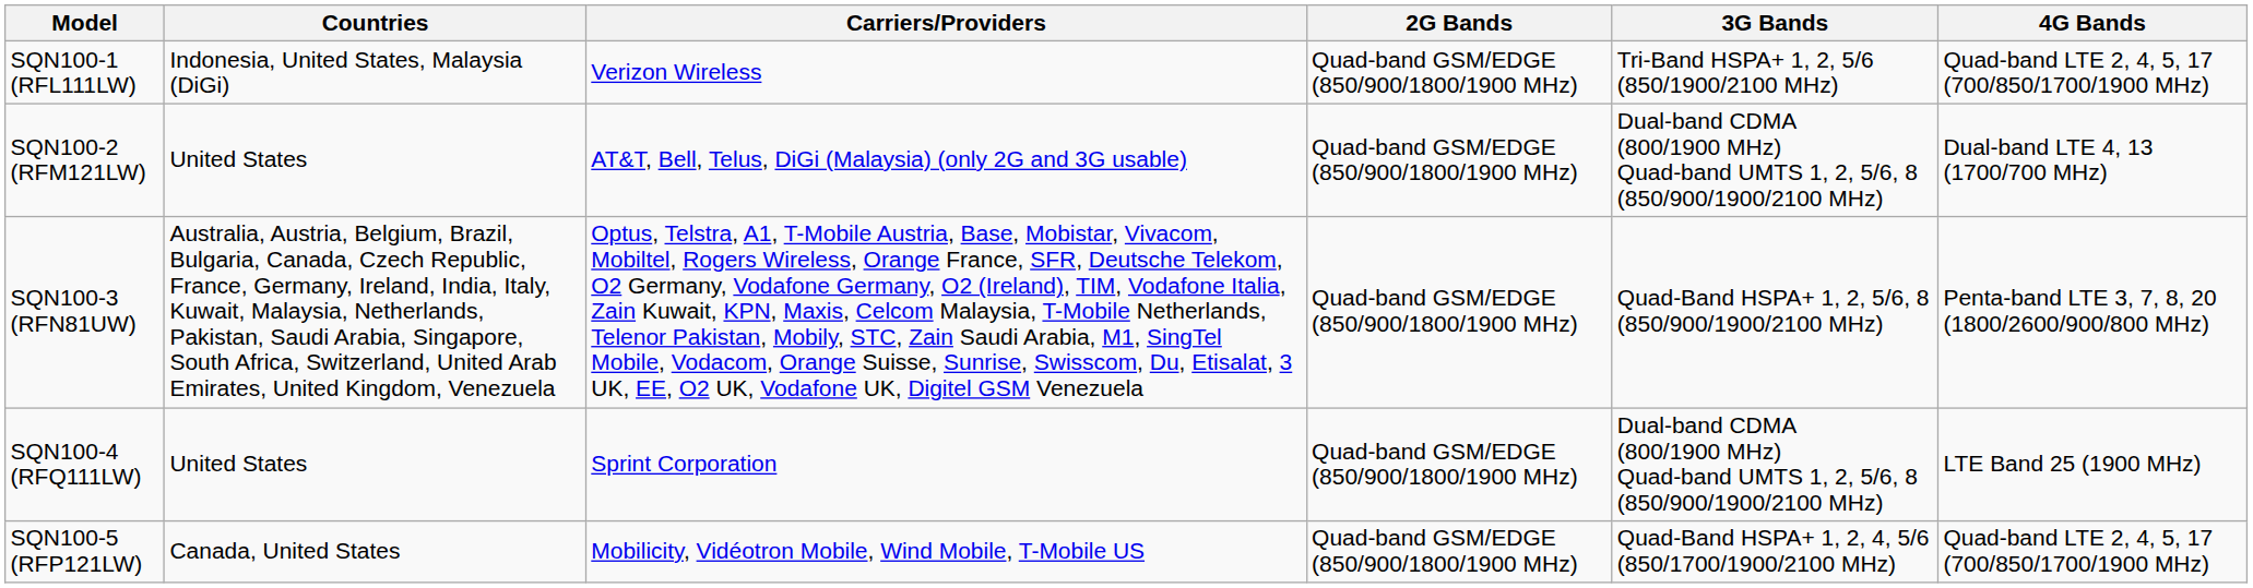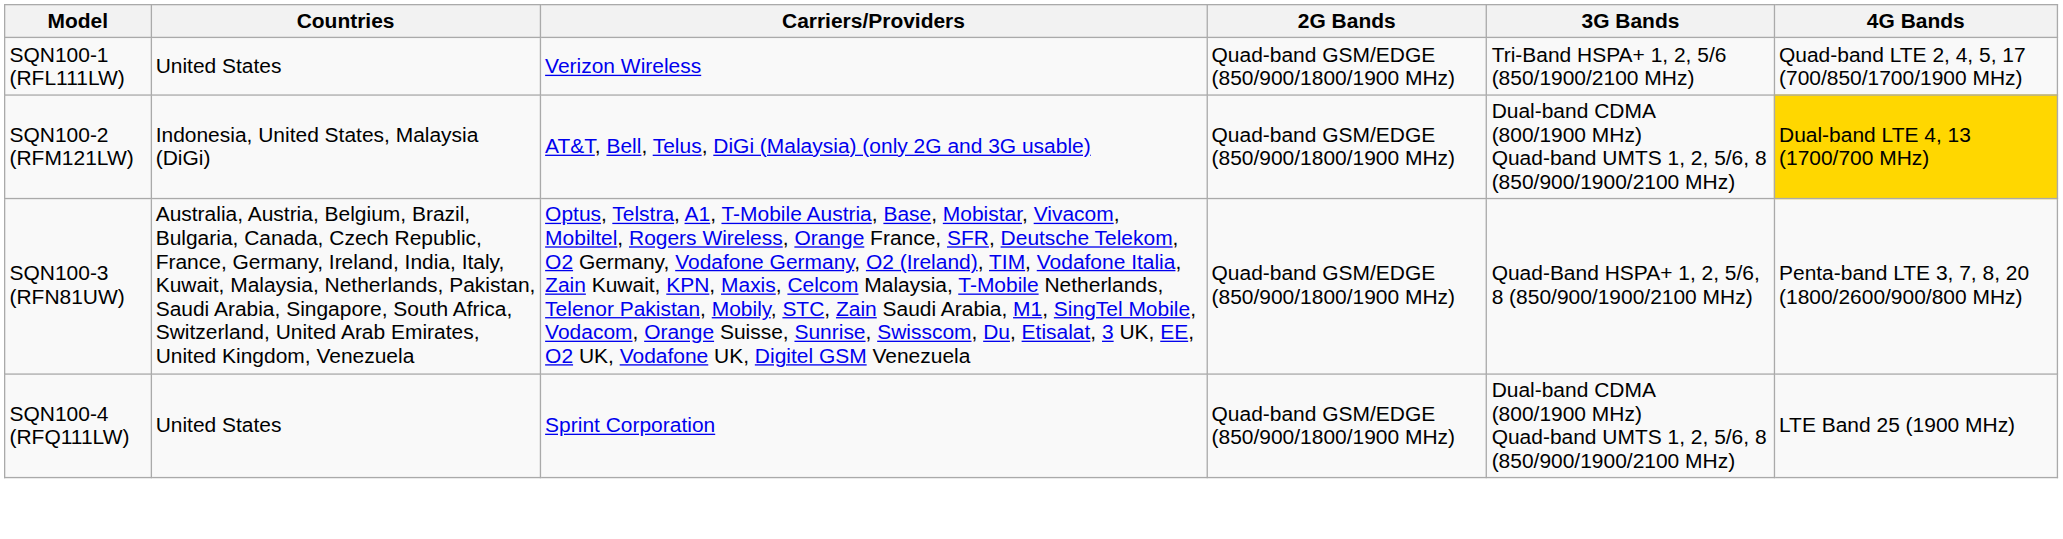SQN100-1 (RFL111LW) | Countries: Indonesia, United States, Malaysia (DiGi) -> United States
SQN100-2 (RFM121LW) | Countries: United States -> Indonesia, United States, Malaysia (DiGi)
SQN100-2 (RFM121LW) | 4G Bands: no background -> gold background
- row: SQN100-5 (RFP121LW) | Canada, United States | Mobilicity, Vidéotron Mobile, Wind Mobile, T-Mobile US | Quad-band GSM/EDGE (850/900/1800/1900 MHz) | Quad-Band HSPA+ 1, 2, 4, 5/6 (850/1700/1900/2100 MHz) | Quad-band LTE 2, 4, 5, 17 (700/850/1700/1900 MHz)
